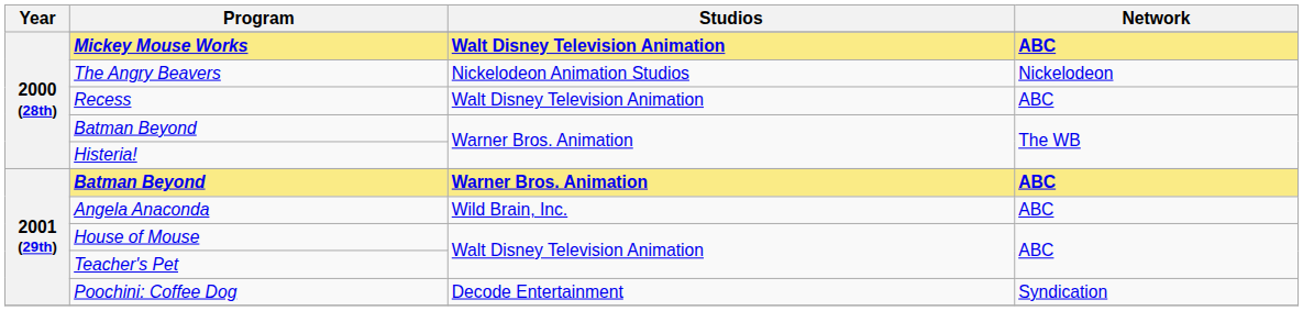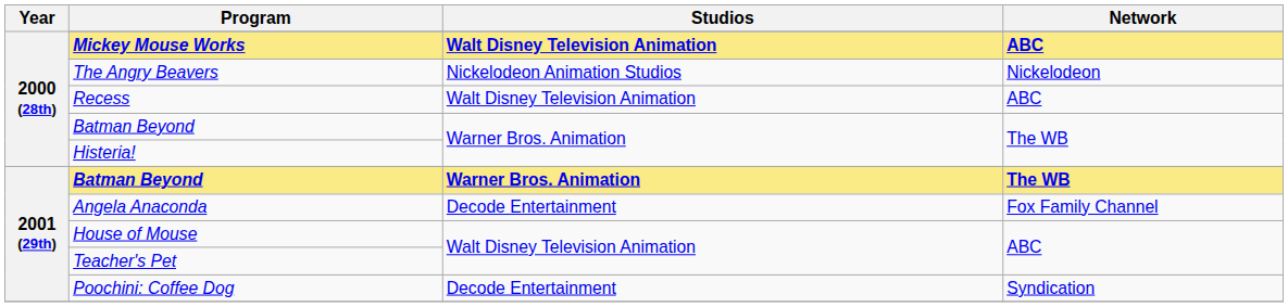2001 (29th) / Batman Beyond | Network: ABC -> The WB
Angela Anaconda | Studios: Wild Brain, Inc. -> Decode Entertainment
Angela Anaconda | Network: ABC -> Fox Family Channel
